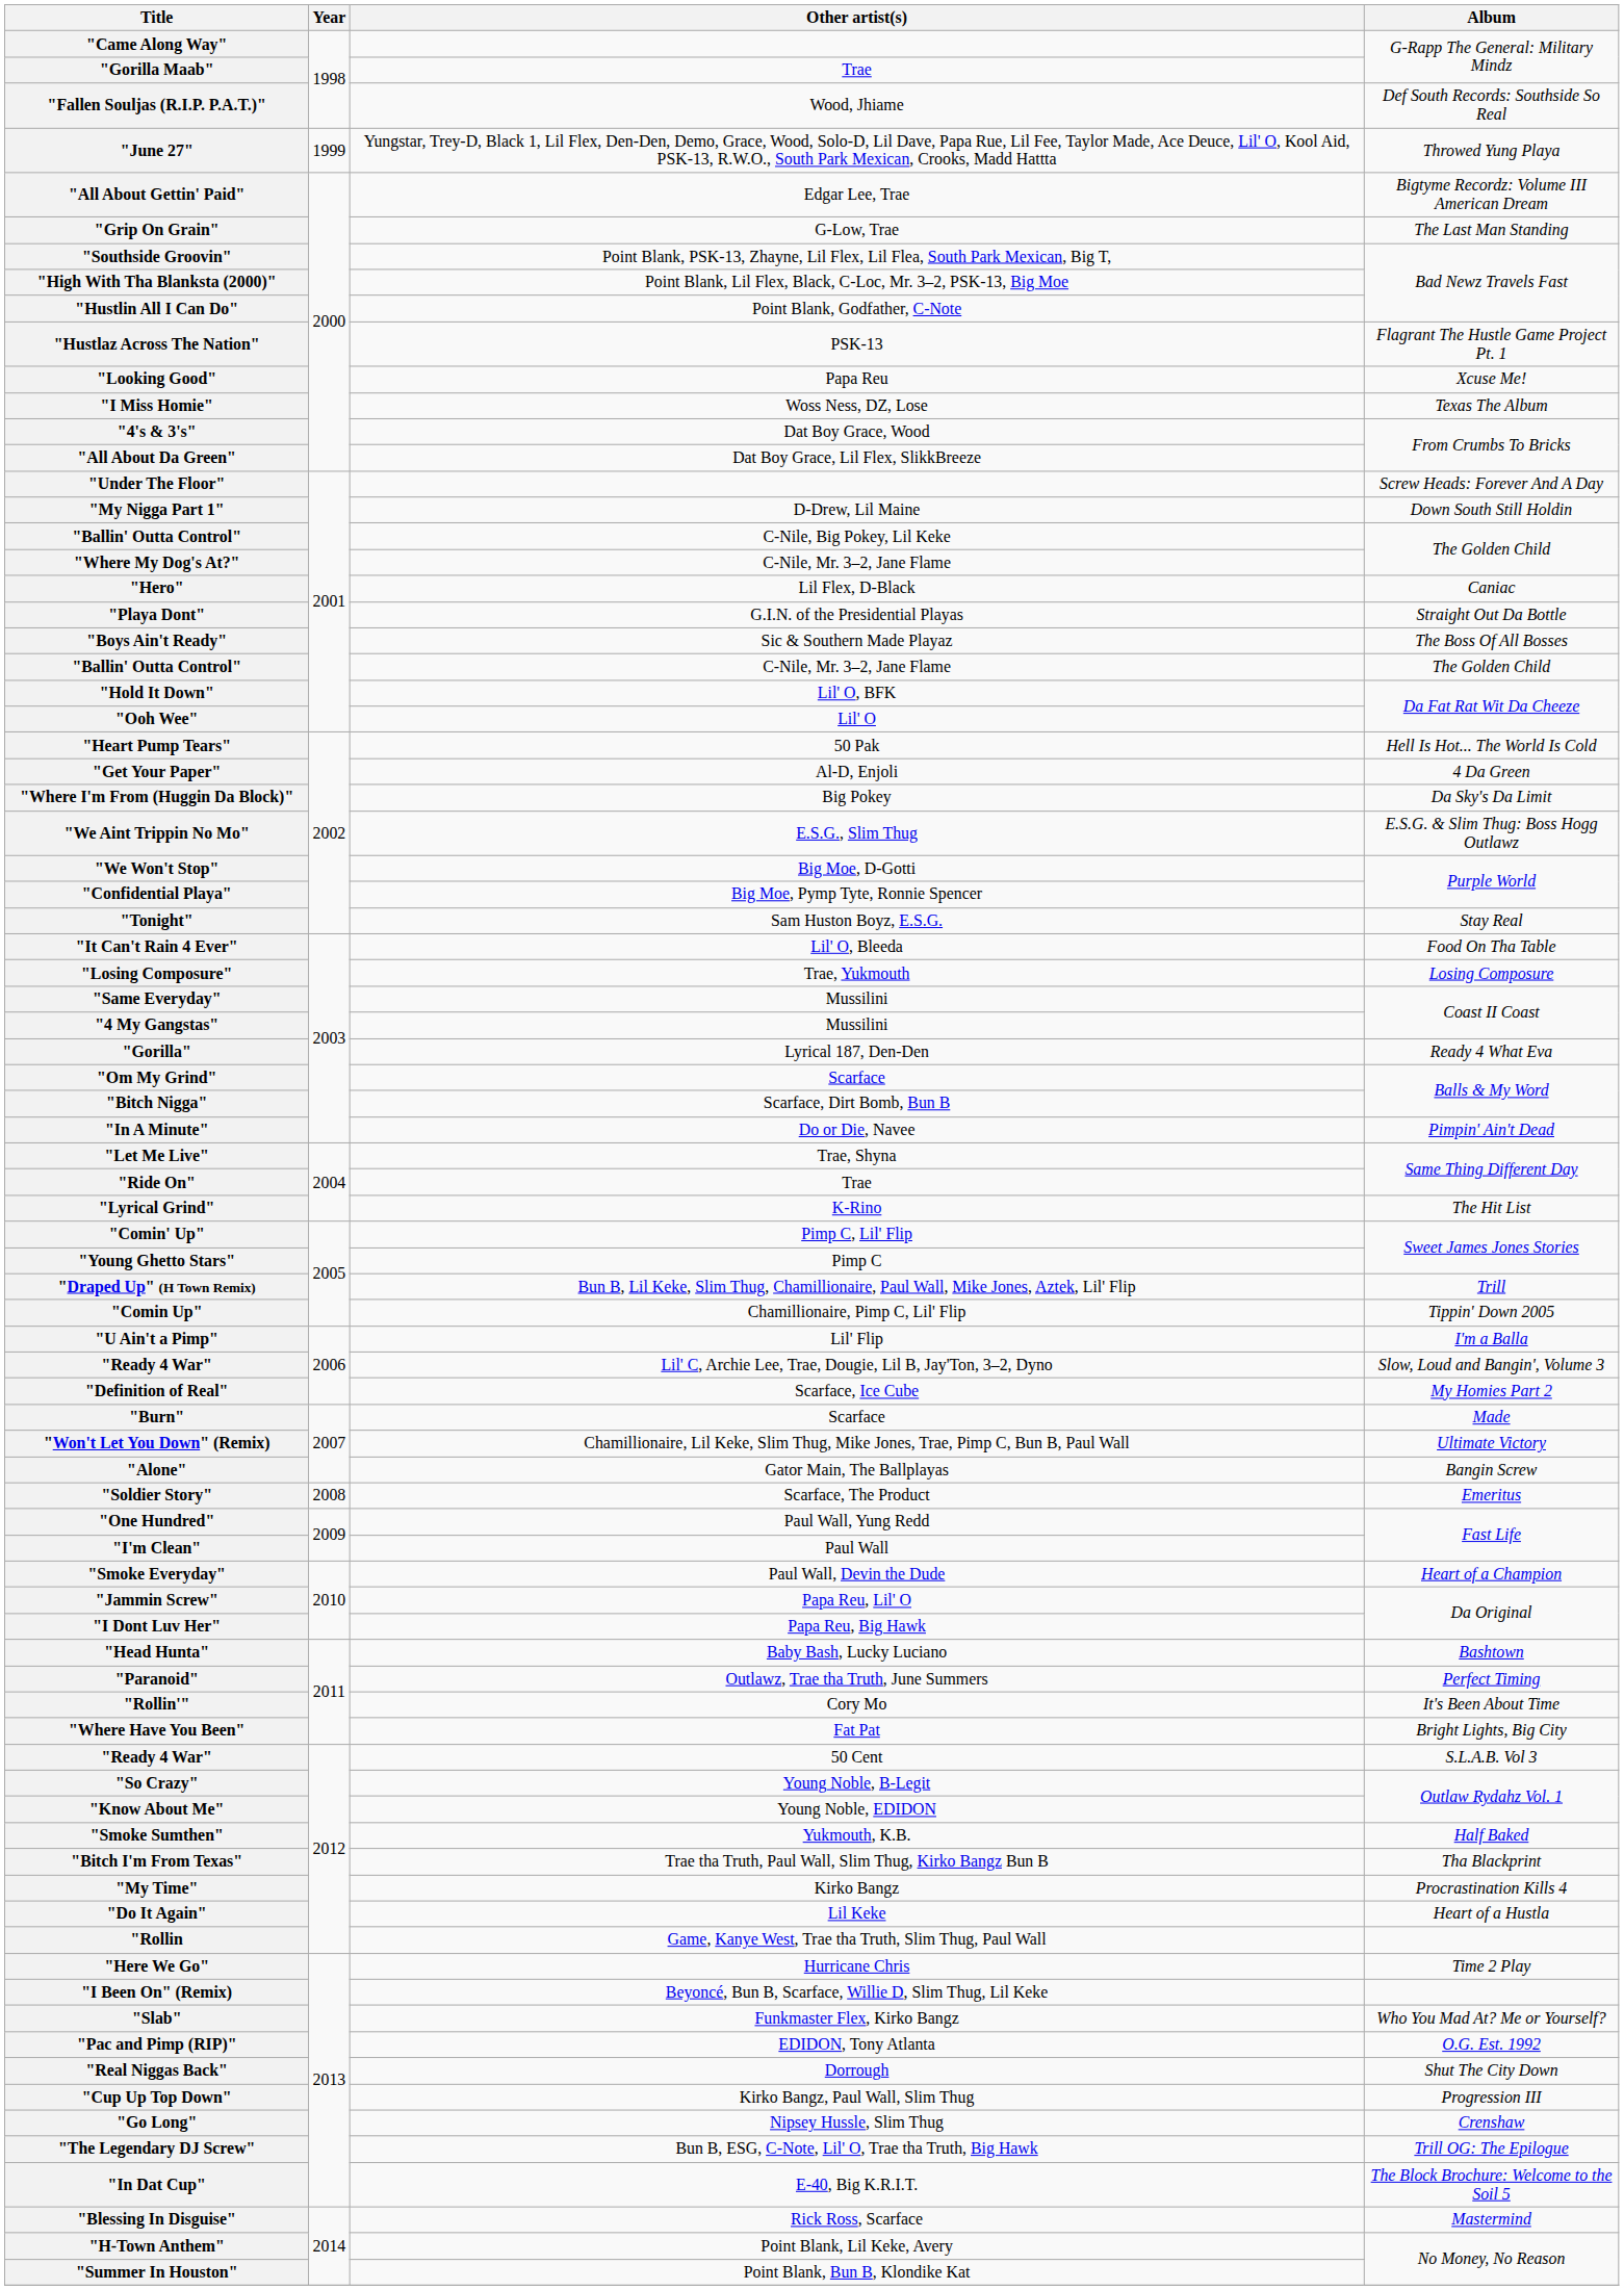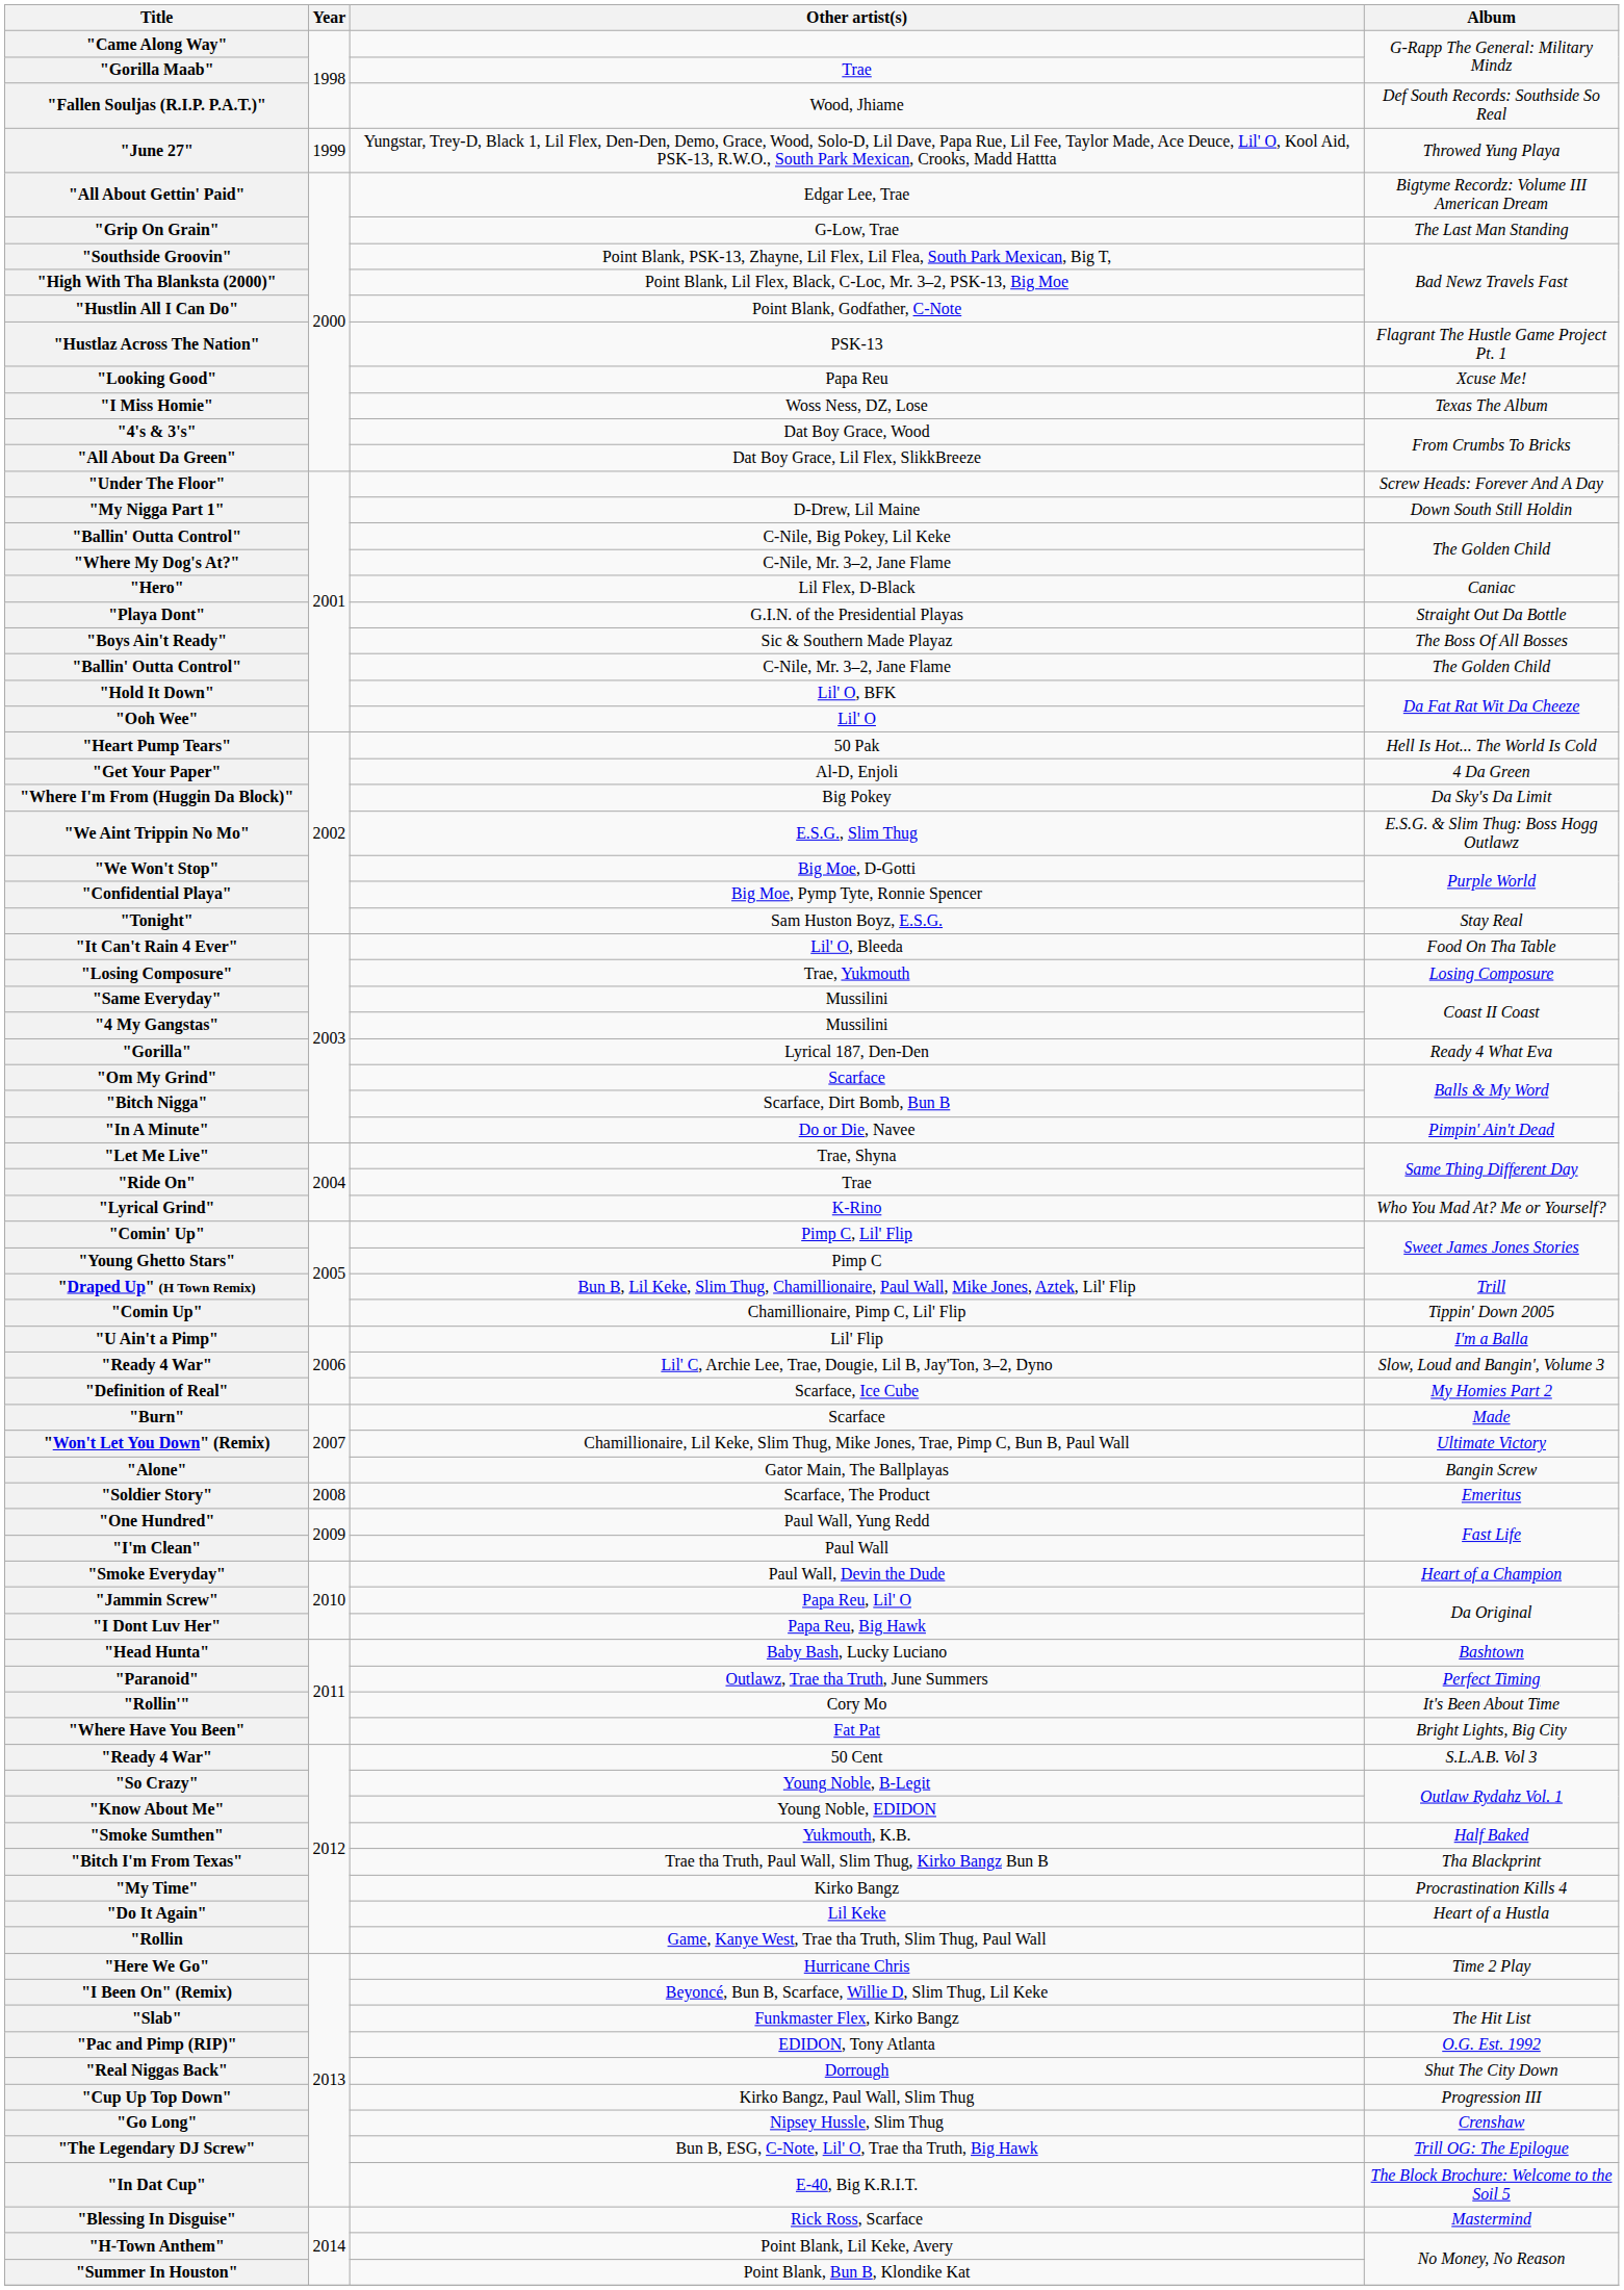"Lyrical Grind" | Album: The Hit List -> Who You Mad At? Me or Yourself?
"Slab" | Album: Who You Mad At? Me or Yourself? -> The Hit List
